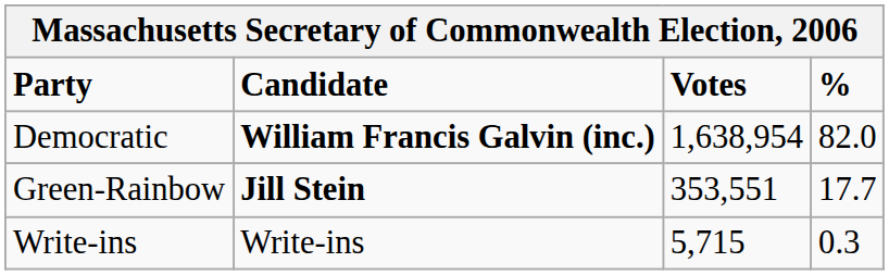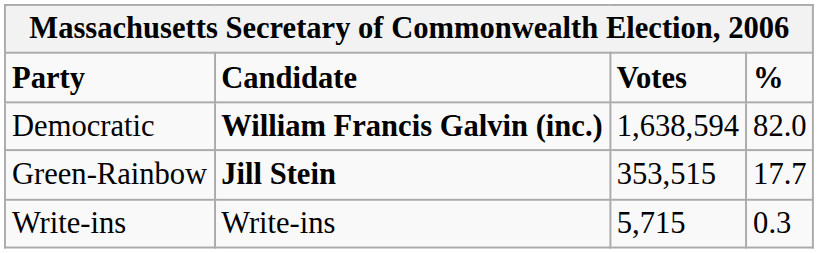Democratic | Votes: 1,638,954 -> 1,638,594
Green-Rainbow | Votes: 353,551 -> 353,515
